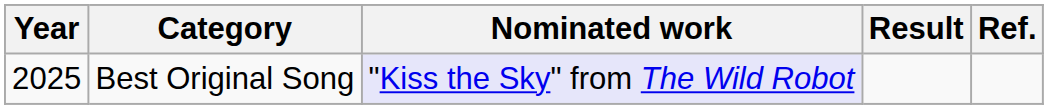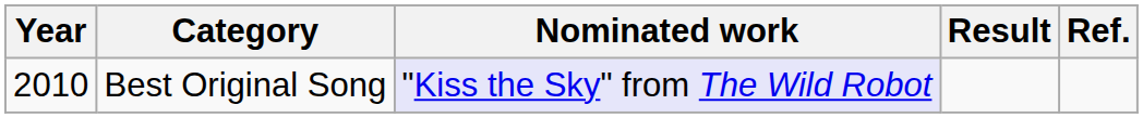Best Original Song | Year: 2025 -> 2010
